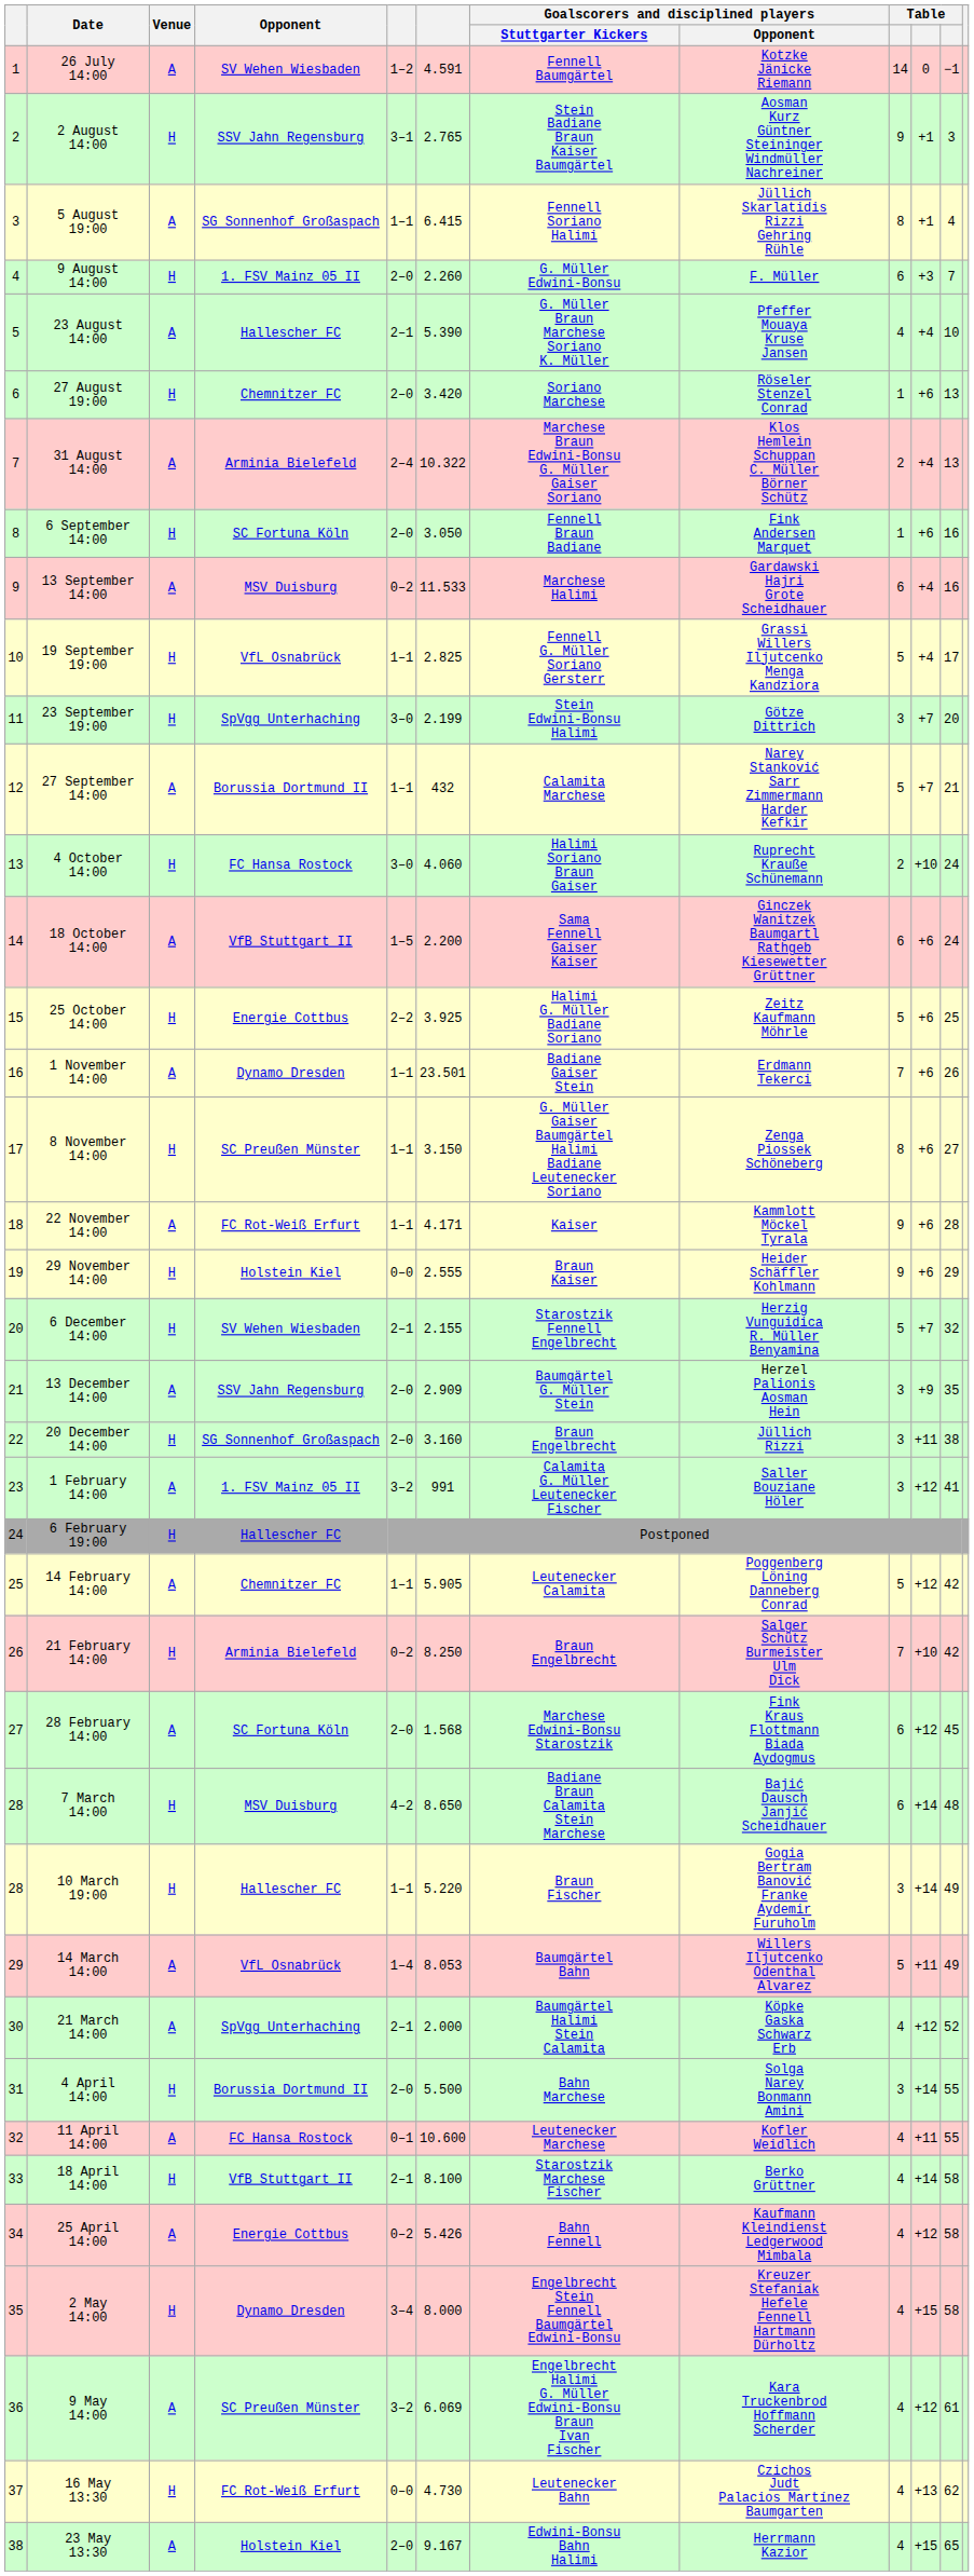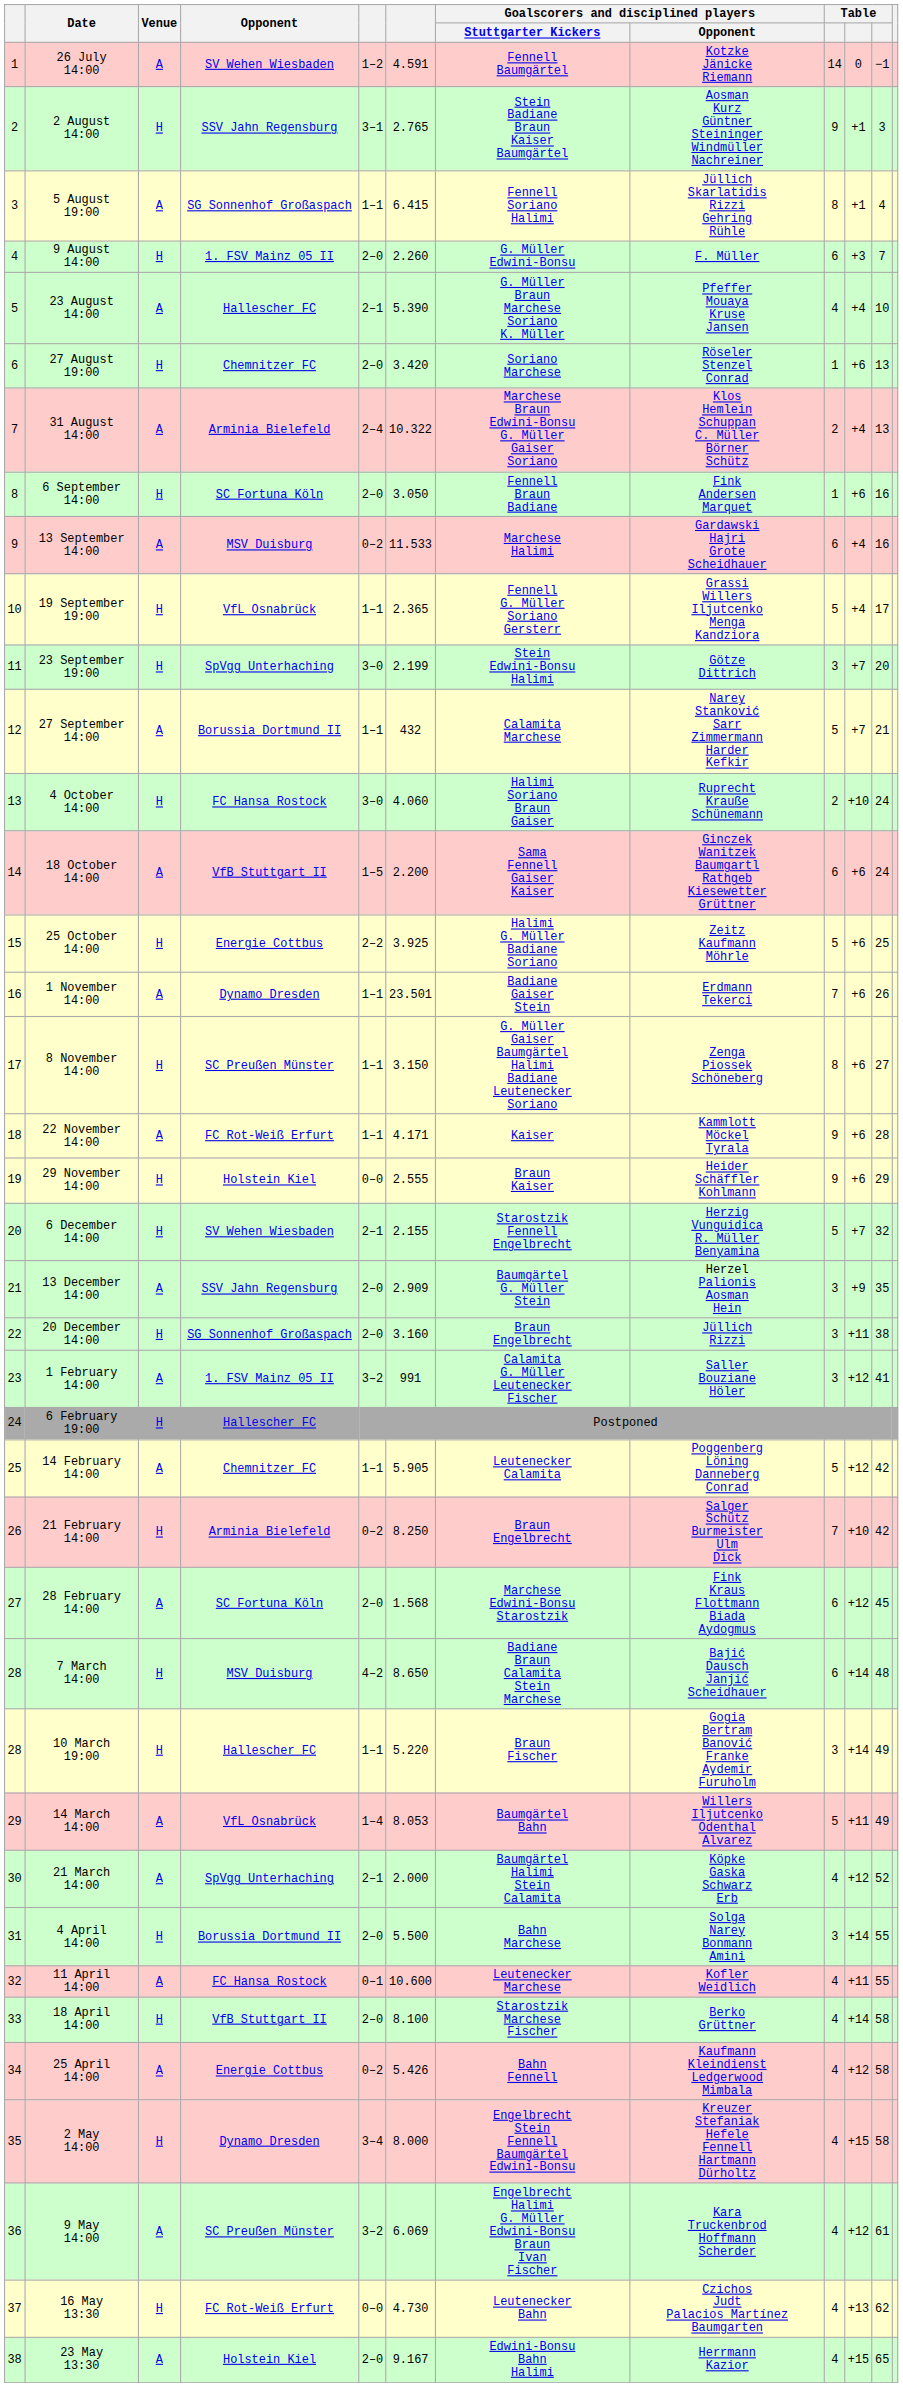19 September 19:00 | column 6: 2.825 -> 2.365
18 April 14:00 | column 5: 2–1 -> 2–0
